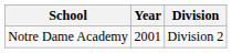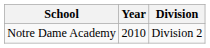Notre Dame Academy | Year: 2001 -> 2010
